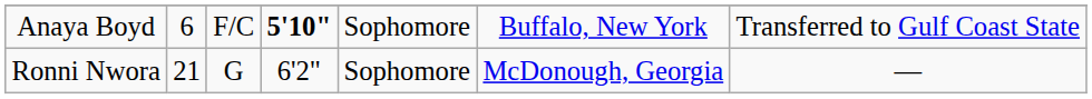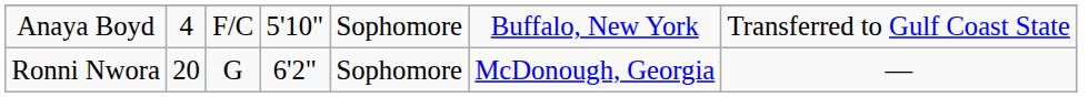Anaya Boyd | column 2: 6 -> 4
Anaya Boyd | column 4: bold -> normal
Ronni Nwora | column 2: 21 -> 20
